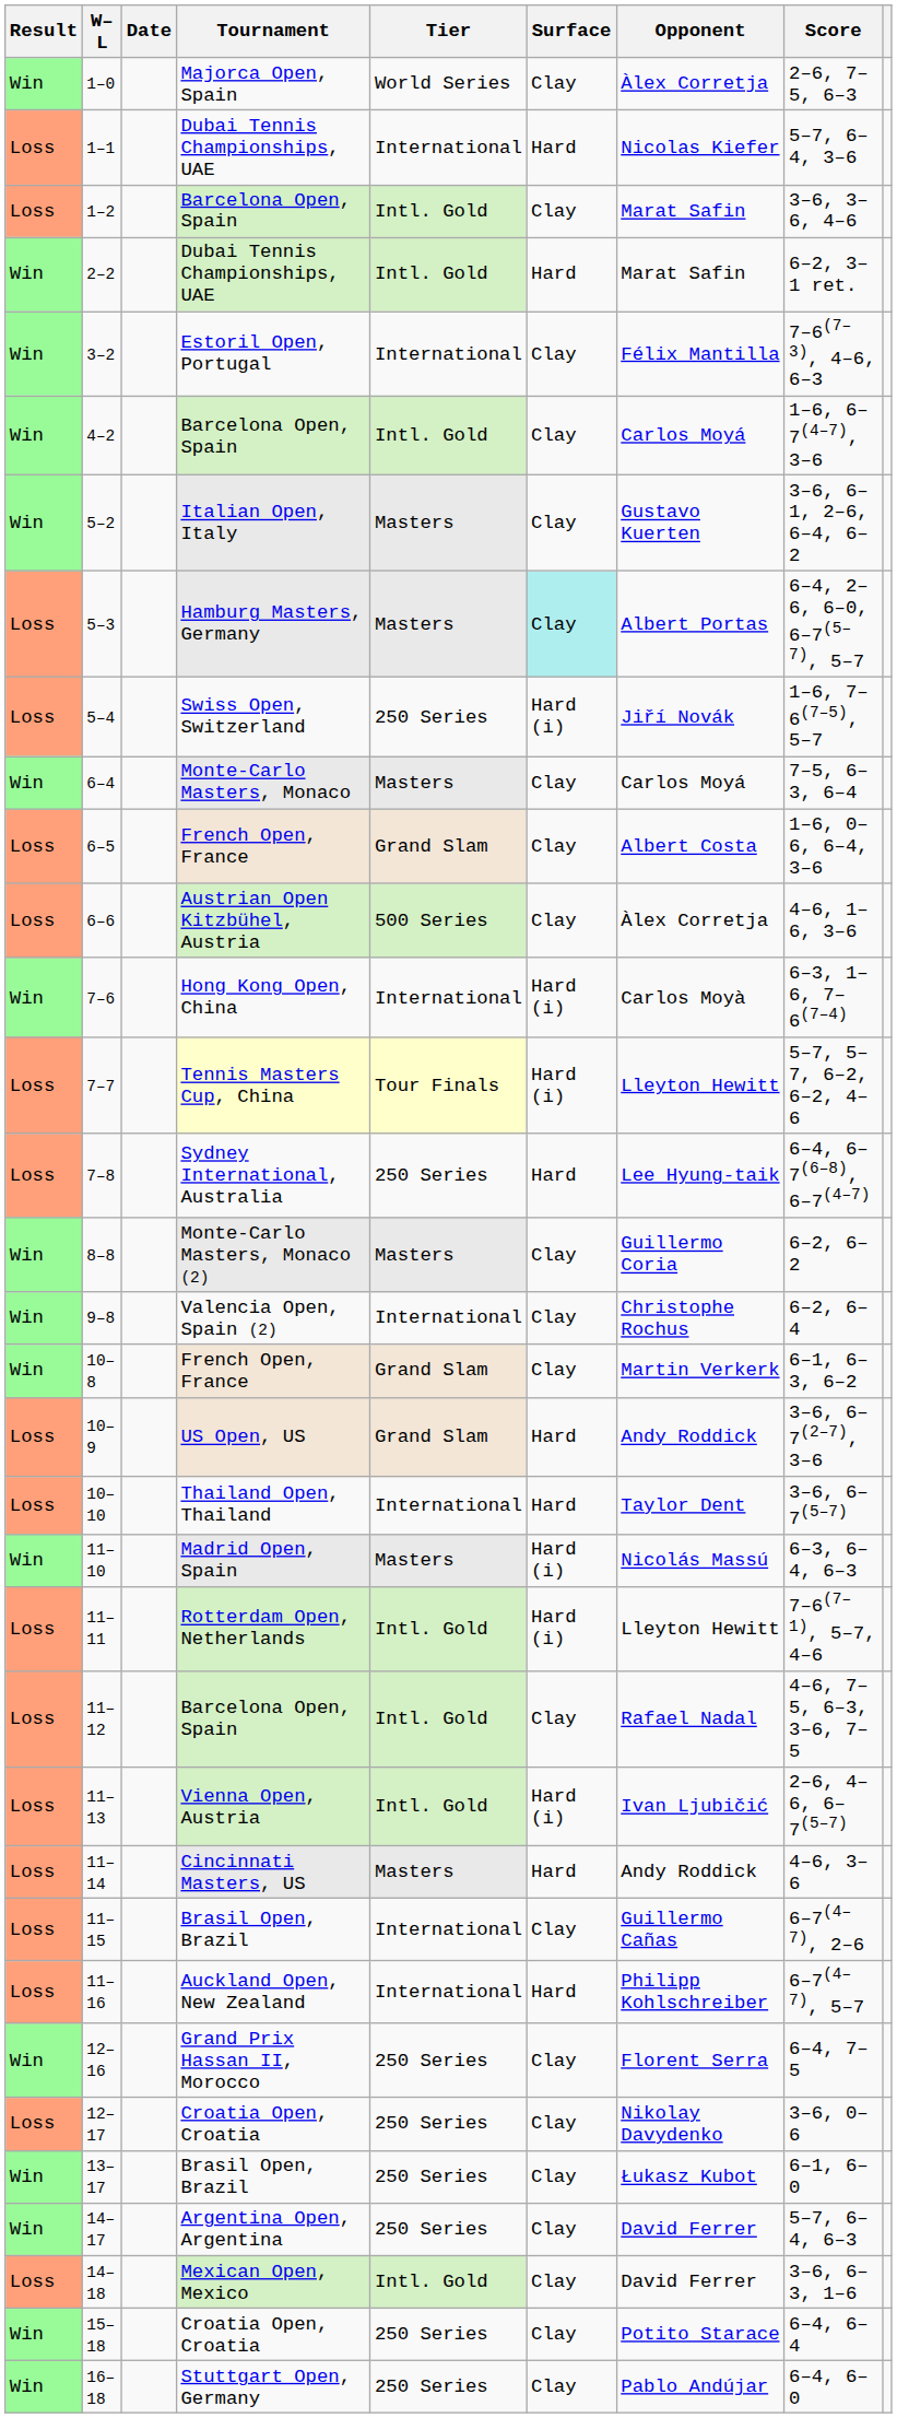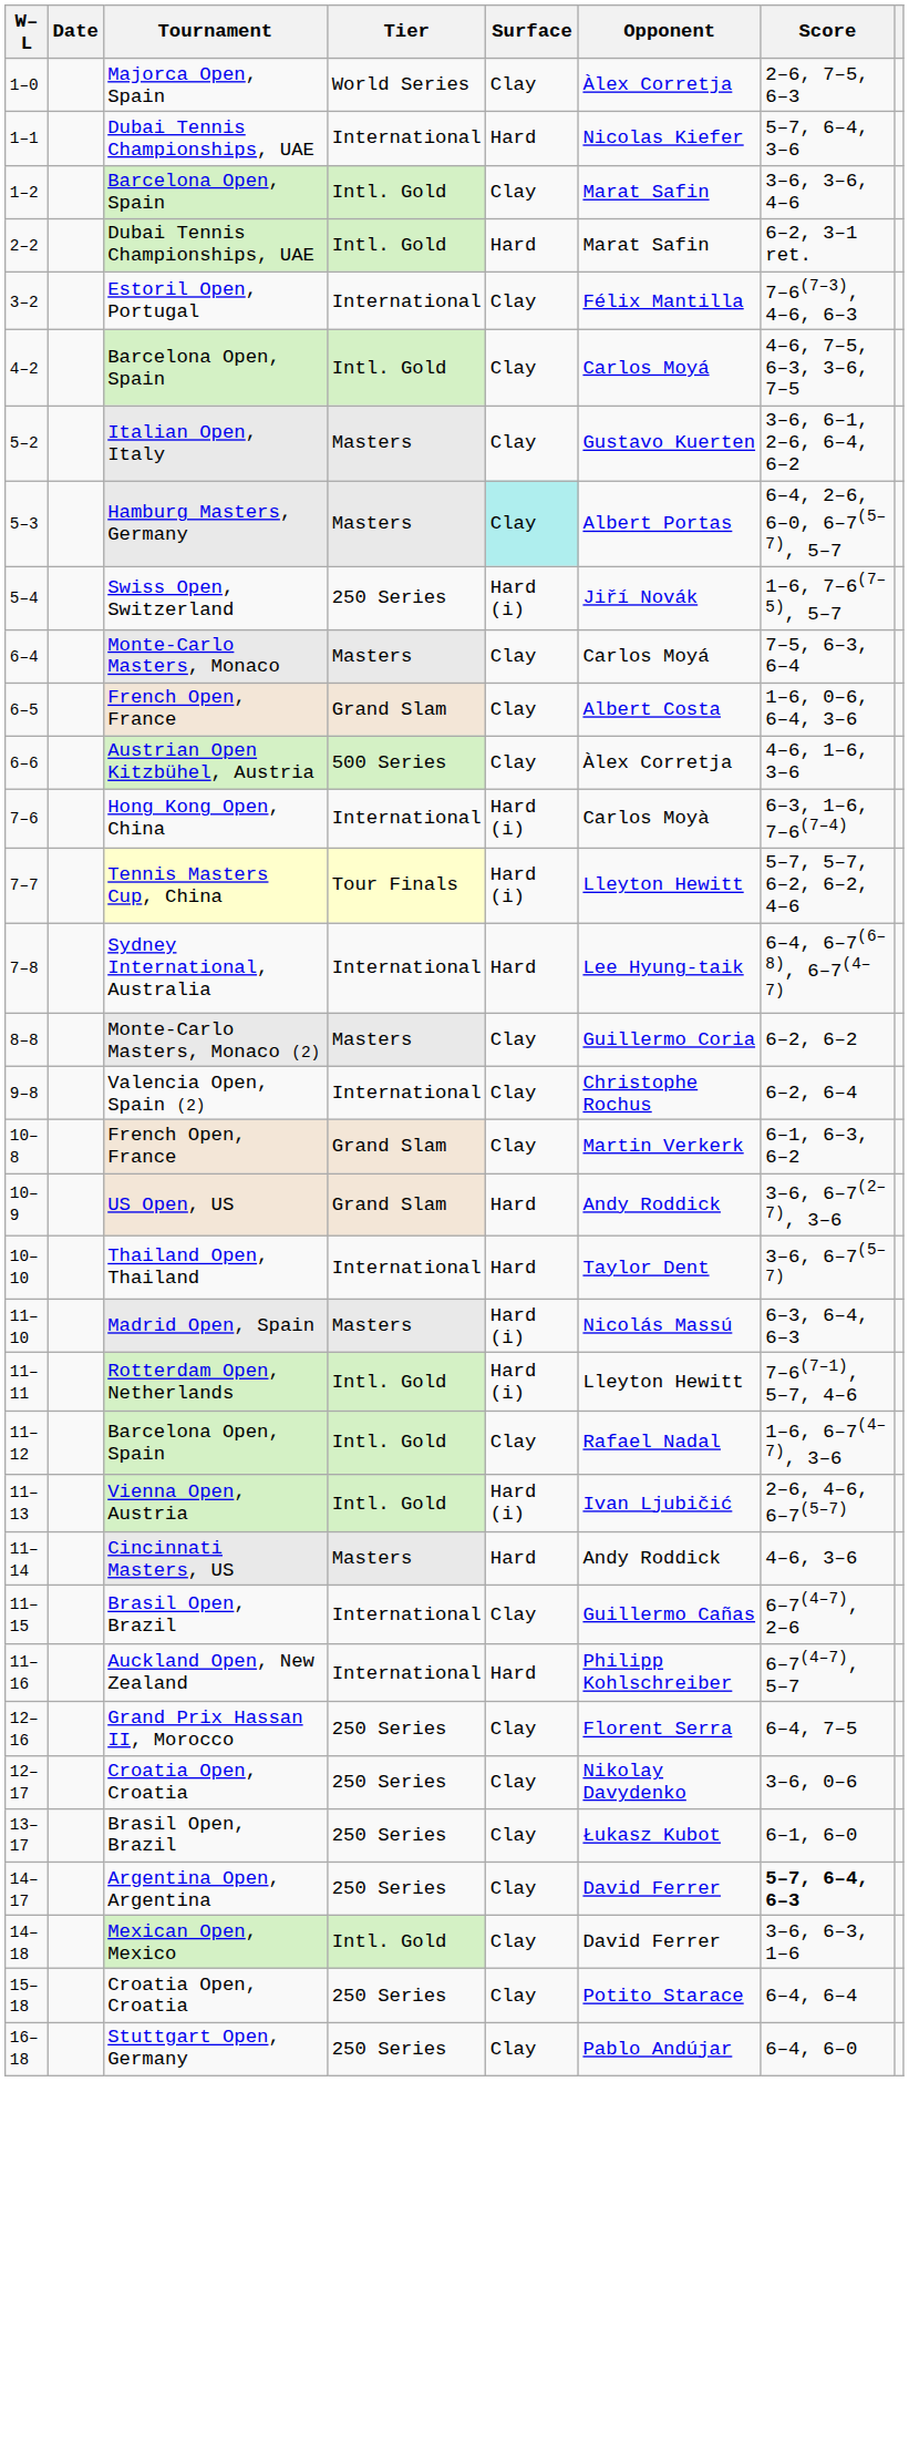- column: Result | Win | Loss | Loss | Win | Win | Win | Win | Loss | Loss | Win | Loss | Loss | Win | Loss | Loss | Win | Win | Win | Loss | Loss | Win | Loss | Loss | Loss | Loss | Loss | Loss | Win | Loss | Win | Win | Loss | Win | Win
4–2 | Score: 1–6, 6–7(4–7), 3–6 -> 4–6, 7–5, 6–3, 3–6, 7–5
7–8 | Tier: 250 Series -> International
11–12 | Score: 4–6, 7–5, 6–3, 3–6, 7–5 -> 1–6, 6–7(4–7), 3–6
14–17 | Score: normal -> bold
